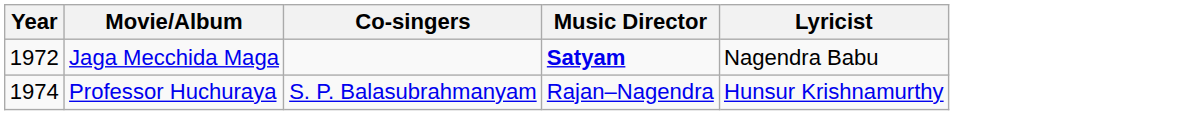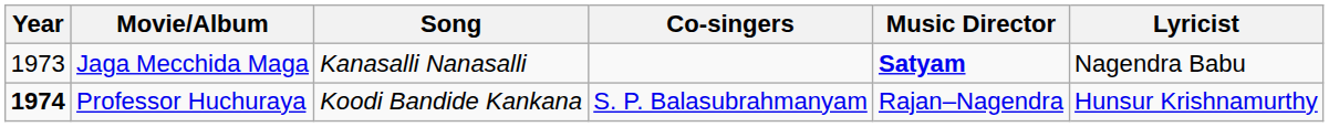+ column: Song | Kanasalli Nanasalli | Koodi Bandide Kankana
Jaga Mecchida Maga | Year: 1972 -> 1973
Professor Huchuraya | Year: normal -> bold
